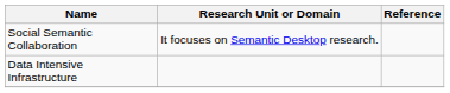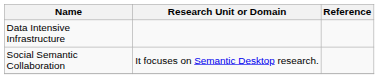rows swapped: Social Semantic Collaboration <-> Data Intensive Infrastructure
